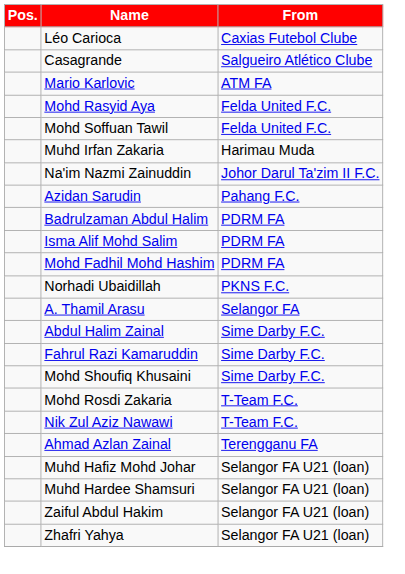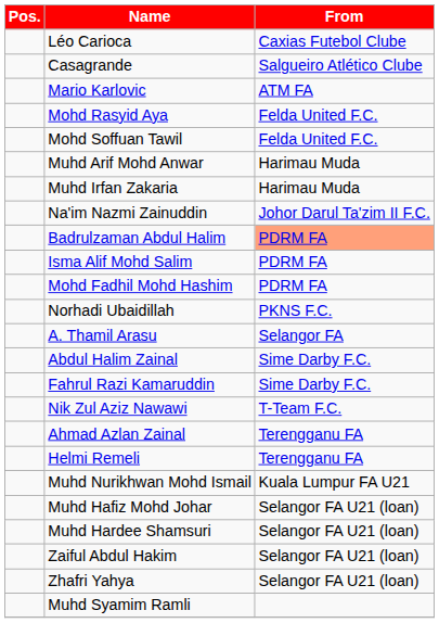+ row: Muhd Arif Mohd Anwar | Harimau Muda
- row: Azidan Sarudin | Pahang F.C.
Badrulzaman Abdul Halim | From: no background -> lightsalmon background
- row: Mohd Shoufiq Khusaini | Sime Darby F.C.
- row: Mohd Rosdi Zakaria | T-Team F.C.
+ row: Helmi Remeli | Terengganu FA
+ row: Muhd Nurikhwan Mohd Ismail | Kuala Lumpur FA U21
+ row: Muhd Syamim Ramli
